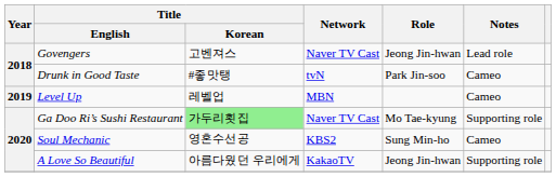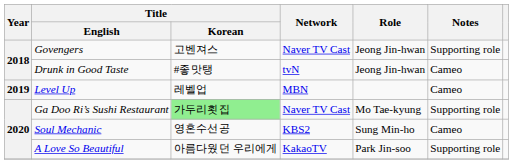Govengers | Notes: Lead role -> Supporting role
Drunk in Good Taste | Role: Park Jin-soo -> Jeong Jin-hwan
A Love So Beautiful | Role: Jeong Jin-hwan -> Park Jin-soo
